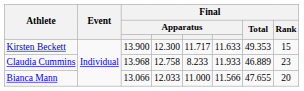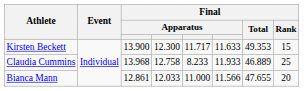Claudia Cummins | Final / Rank: 23 -> 25
Bianca Mann | column 3: 13.066 -> 12.861
